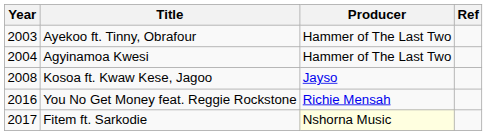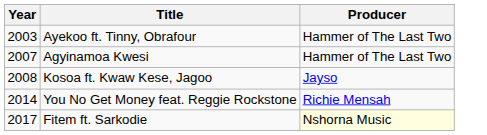- column: Ref
Agyinamoa Kwesi | Year: 2004 -> 2007
You No Get Money feat. Reggie Rockstone | Year: 2016 -> 2014
